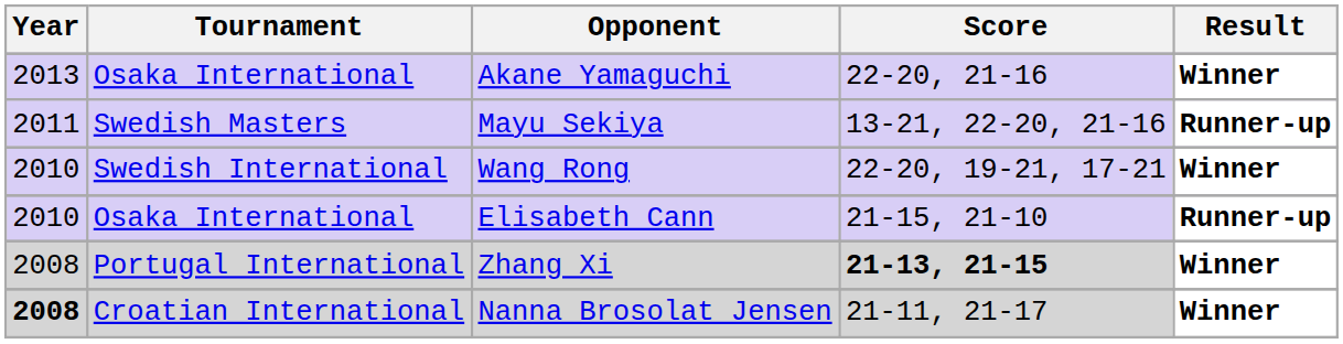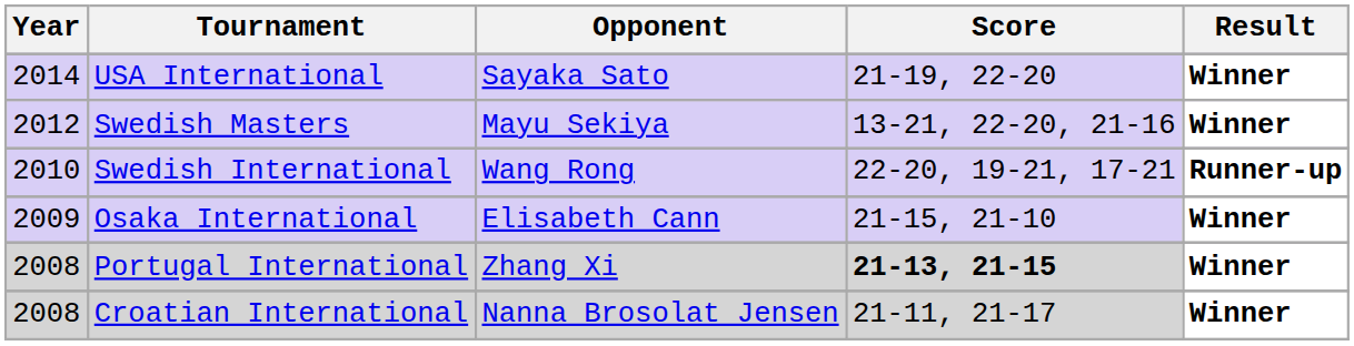+ row: 2014 | USA International | Sayaka Sato | 21-19, 22-20 | Winner
- row: 2013 | Osaka International | Akane Yamaguchi | 22-20, 21-16 | Winner
Mayu Sekiya | Year: 2011 -> 2012
Mayu Sekiya | Result: Runner-up -> Winner
Wang Rong | Result: Winner -> Runner-up
Elisabeth Cann | Year: 2010 -> 2009
Elisabeth Cann | Result: Runner-up -> Winner
Nanna Brosolat Jensen | Year: bold -> normal
